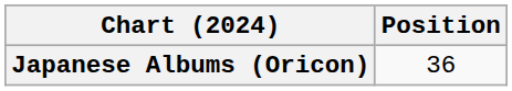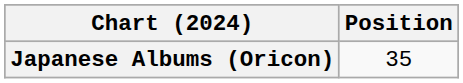Japanese Albums (Oricon) | Position: 36 -> 35
